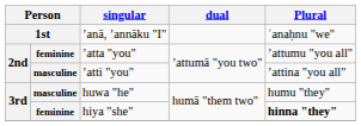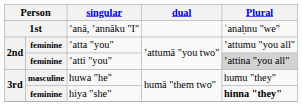ʼatti "you" | column 2: masculine -> feminine
ʼatti "you" | Plural: no background -> lightgrey background
